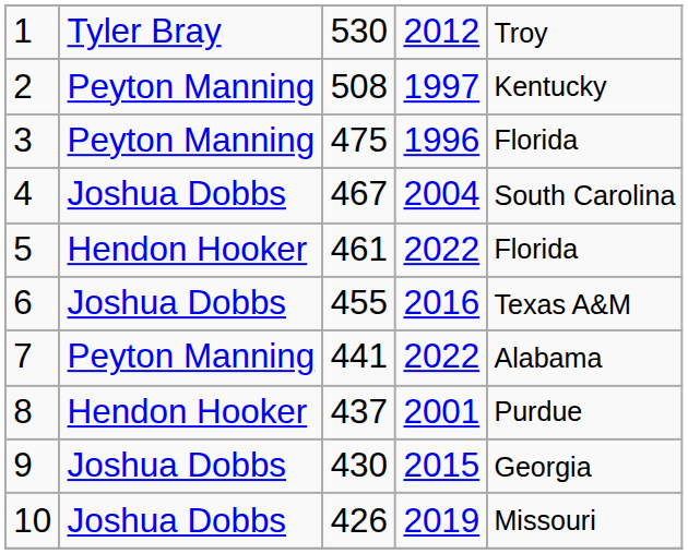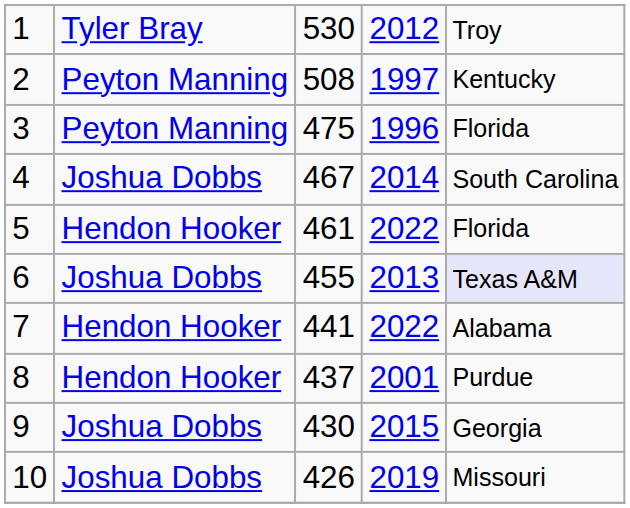4 | column 4: 2004 -> 2014
6 | column 4: 2016 -> 2013
6 | column 5: no background -> lavender background
7 | column 2: Peyton Manning -> Hendon Hooker
